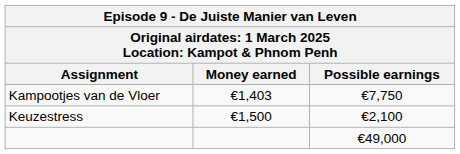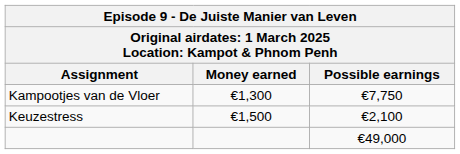Kampootjes van de Vloer | Money earned: €1,403 -> €1,300
